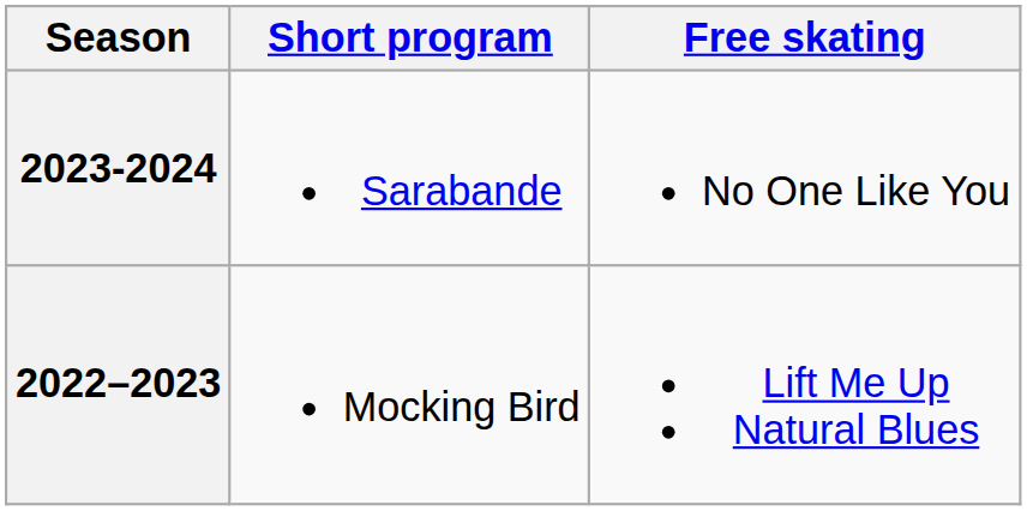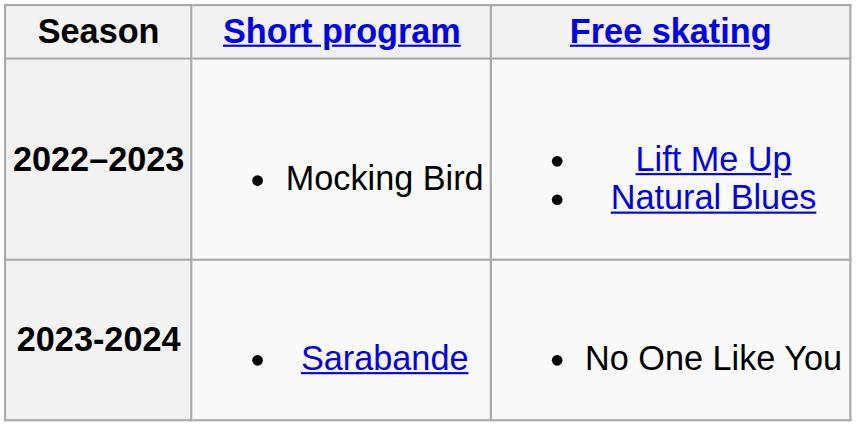rows swapped: 2023-2024 <-> 2022–2023
